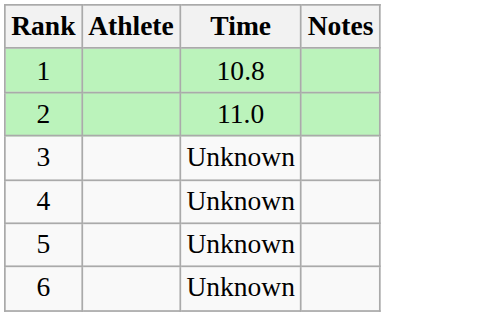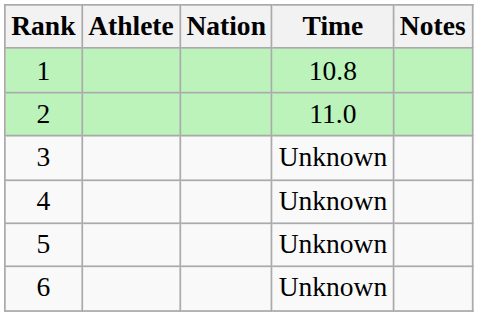+ column: Nation
